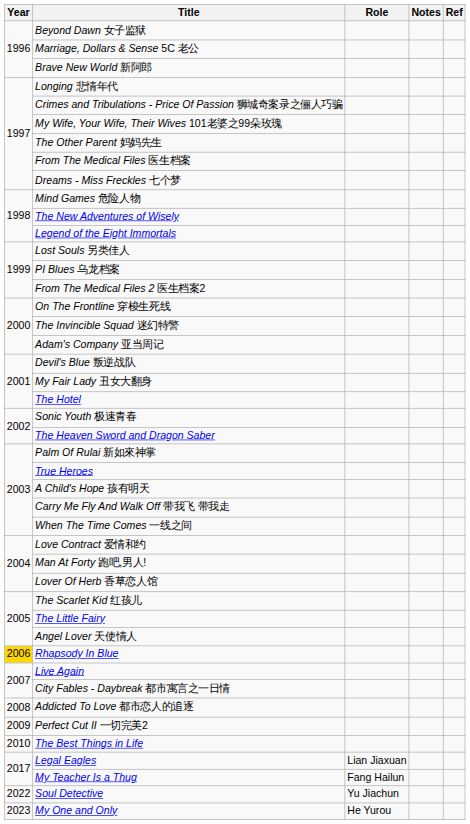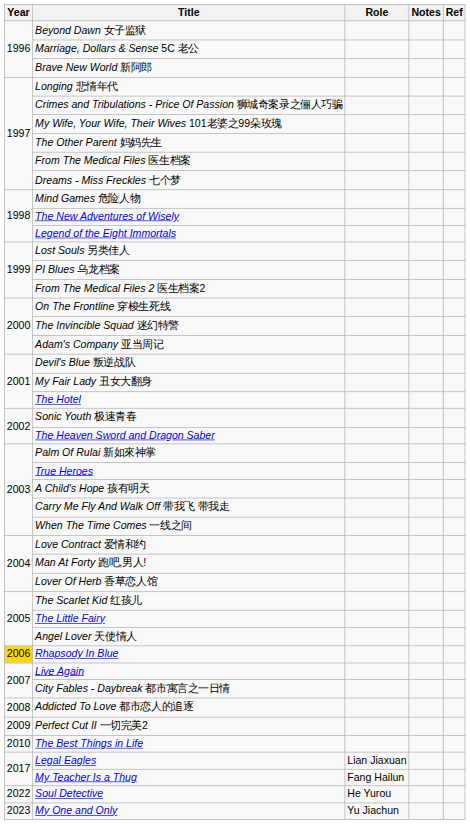Soul Detective | Role: Yu Jiachun -> He Yurou
My One and Only | Role: He Yurou -> Yu Jiachun
